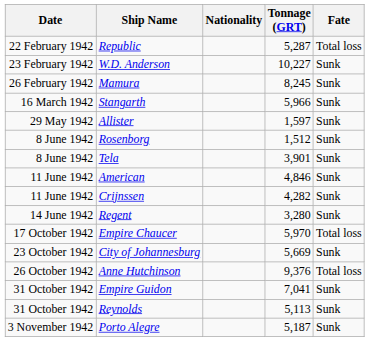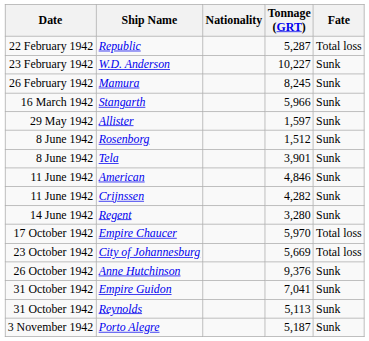City of Johannesburg | Fate: Sunk -> Total loss
Anne Hutchinson | Fate: Total loss -> Sunk
